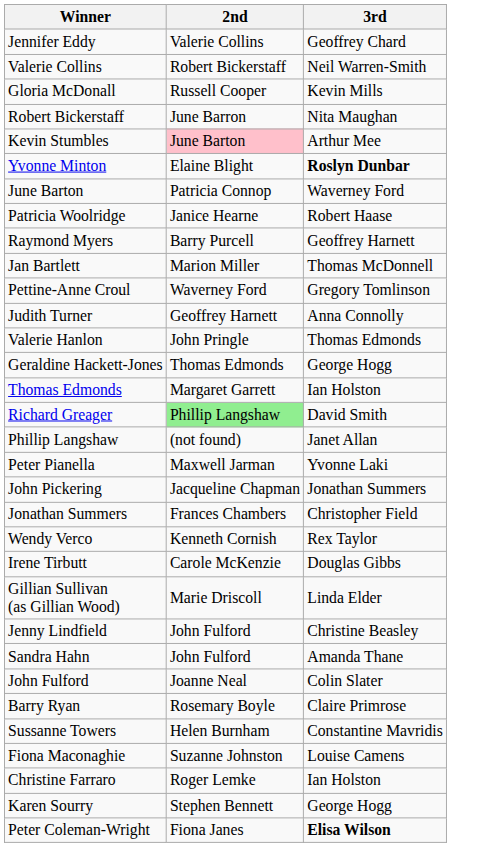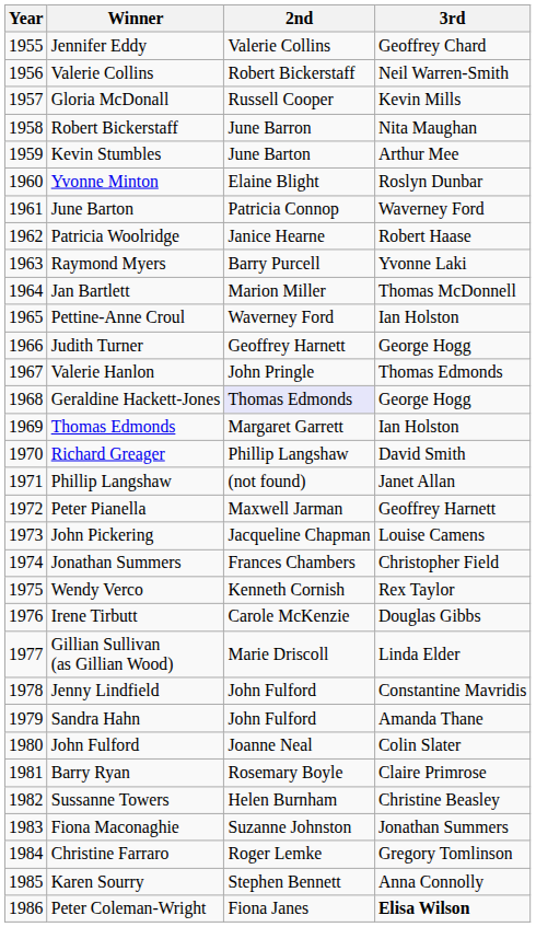+ column: Year | 1955 | 1956 | 1957 | 1958 | 1959 | 1960 | 1961 | 1962 | 1963 | 1964 | 1965 | 1966 | 1967 | 1968 | 1969 | 1970 | 1971 | 1972 | 1973 | 1974 | 1975 | 1976 | 1977 | 1978 | 1979 | 1980 | 1981 | 1982 | 1983 | 1984 | 1985 | 1986
Kevin Stumbles | 2nd: pink background -> no background
Yvonne Minton | 3rd: bold -> normal
Raymond Myers | 3rd: Geoffrey Harnett -> Yvonne Laki
Pettine-Anne Croul | 3rd: Gregory Tomlinson -> Ian Holston
Judith Turner | 3rd: Anna Connolly -> George Hogg
Geraldine Hackett-Jones | 2nd: no background -> lavender background
Richard Greager | 2nd: lightgreen background -> no background
Peter Pianella | 3rd: Yvonne Laki -> Geoffrey Harnett
John Pickering | 3rd: Jonathan Summers -> Louise Camens
Jenny Lindfield | 3rd: Christine Beasley -> Constantine Mavridis
Sussanne Towers | 3rd: Constantine Mavridis -> Christine Beasley
Fiona Maconaghie | 3rd: Louise Camens -> Jonathan Summers
Christine Farraro | 3rd: Ian Holston -> Gregory Tomlinson
Karen Sourry | 3rd: George Hogg -> Anna Connolly
